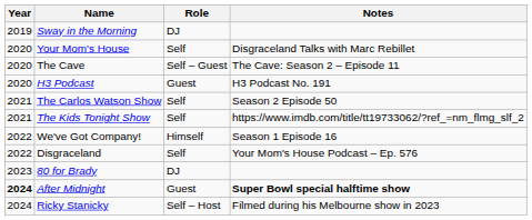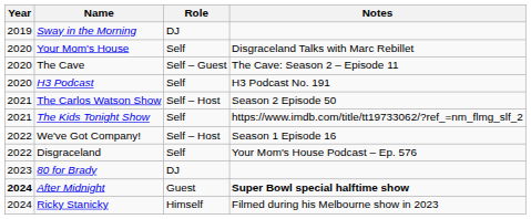H3 Podcast | Role: Guest -> Self
The Carlos Watson Show | Role: Self -> Self – Host
We've Got Company! | Role: Himself -> Self – Host
Ricky Stanicky | Role: Self – Host -> Himself
